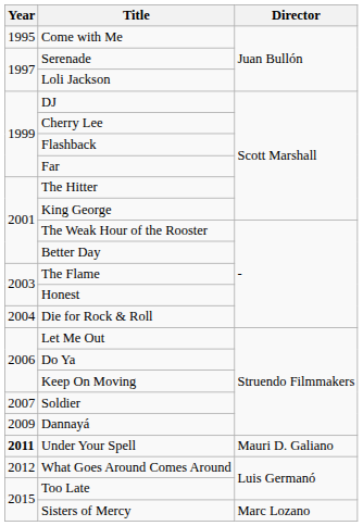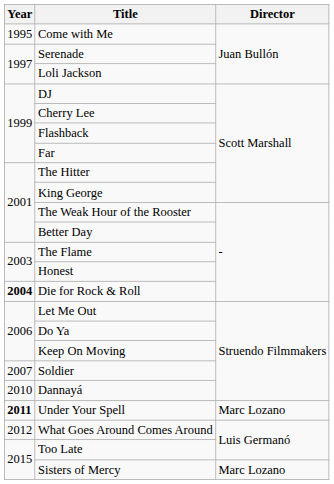Die for Rock & Roll | Year: normal -> bold
Dannayá | Year: 2009 -> 2010
Under Your Spell | Director: Mauri D. Galiano -> Marc Lozano
